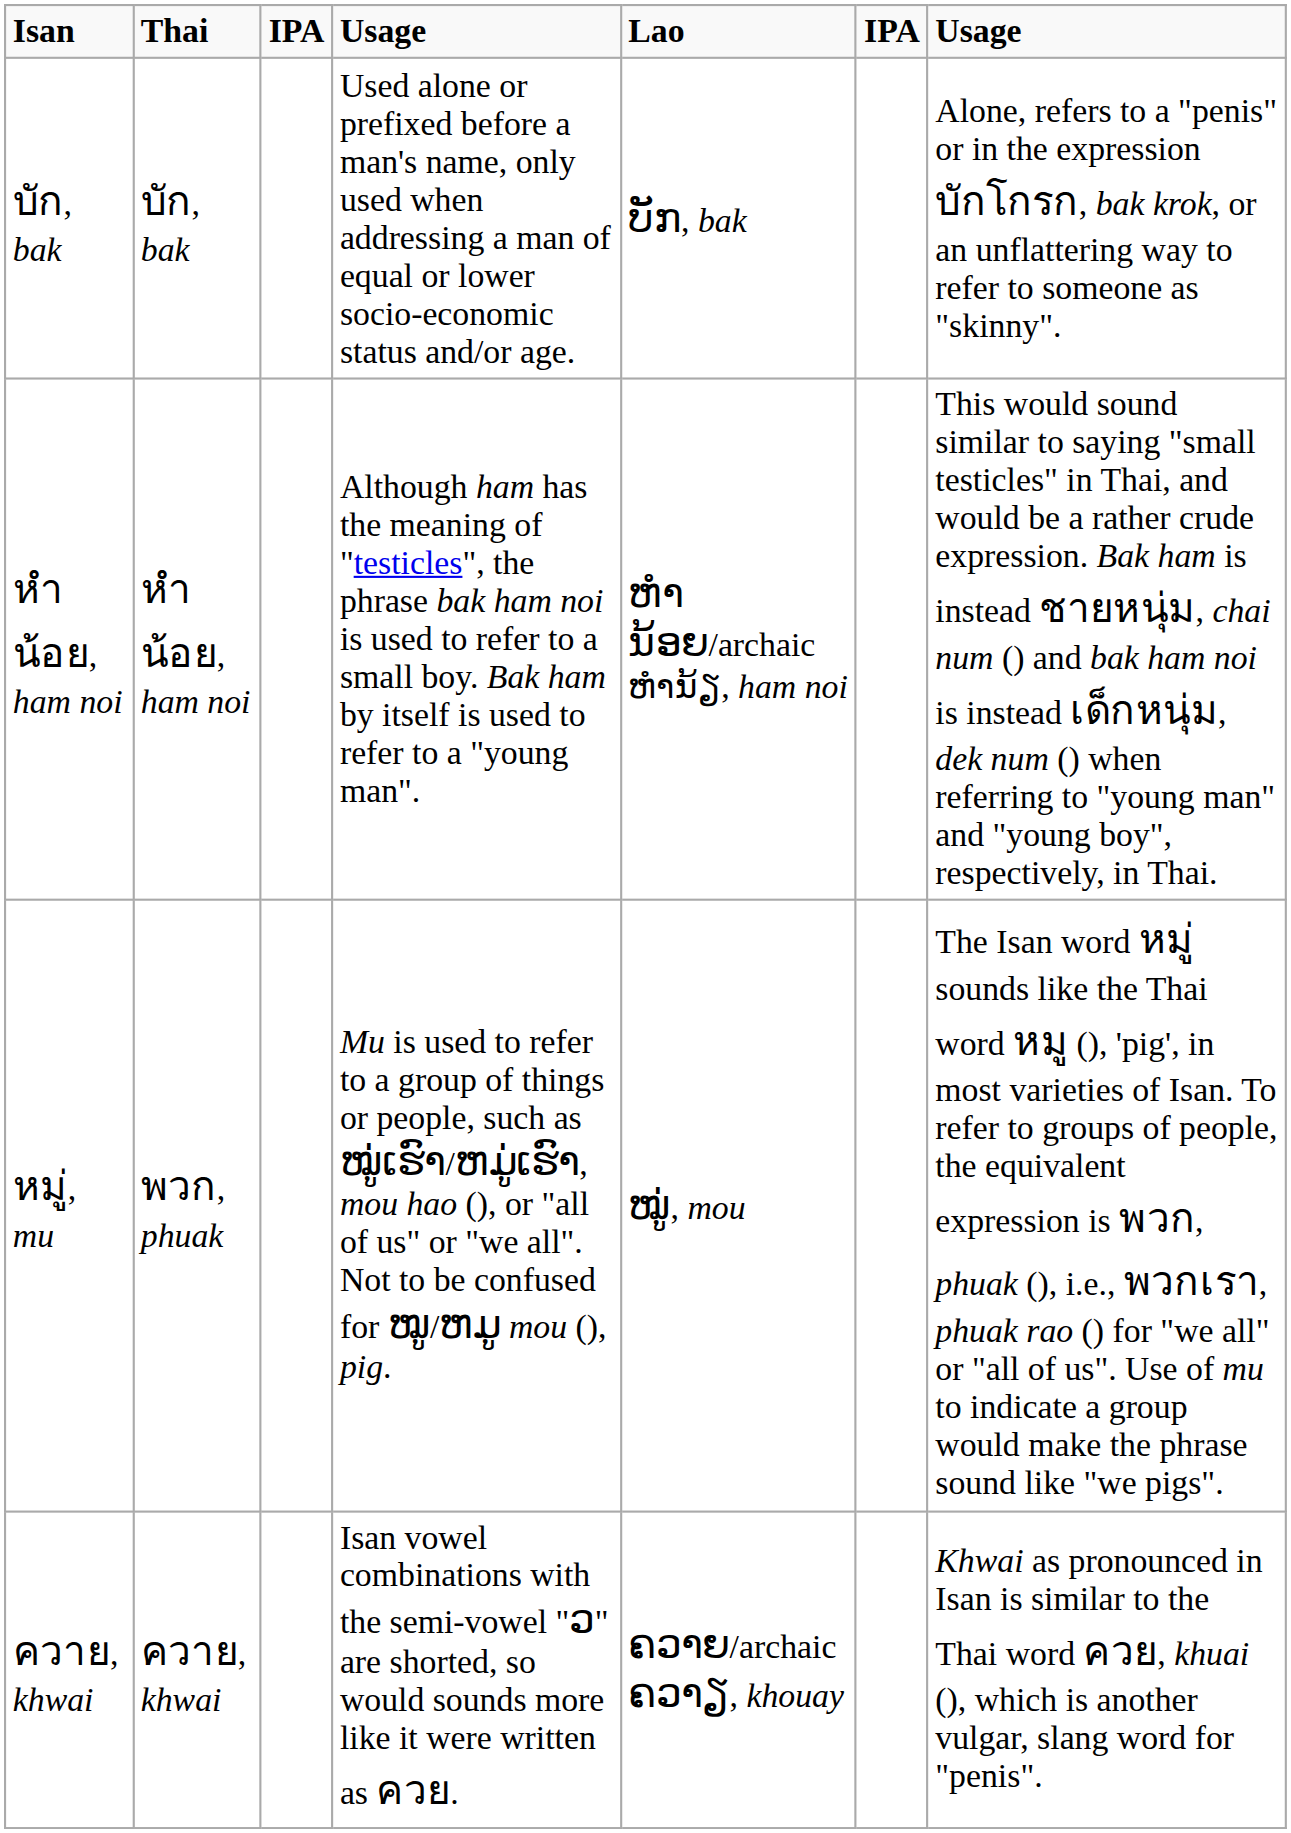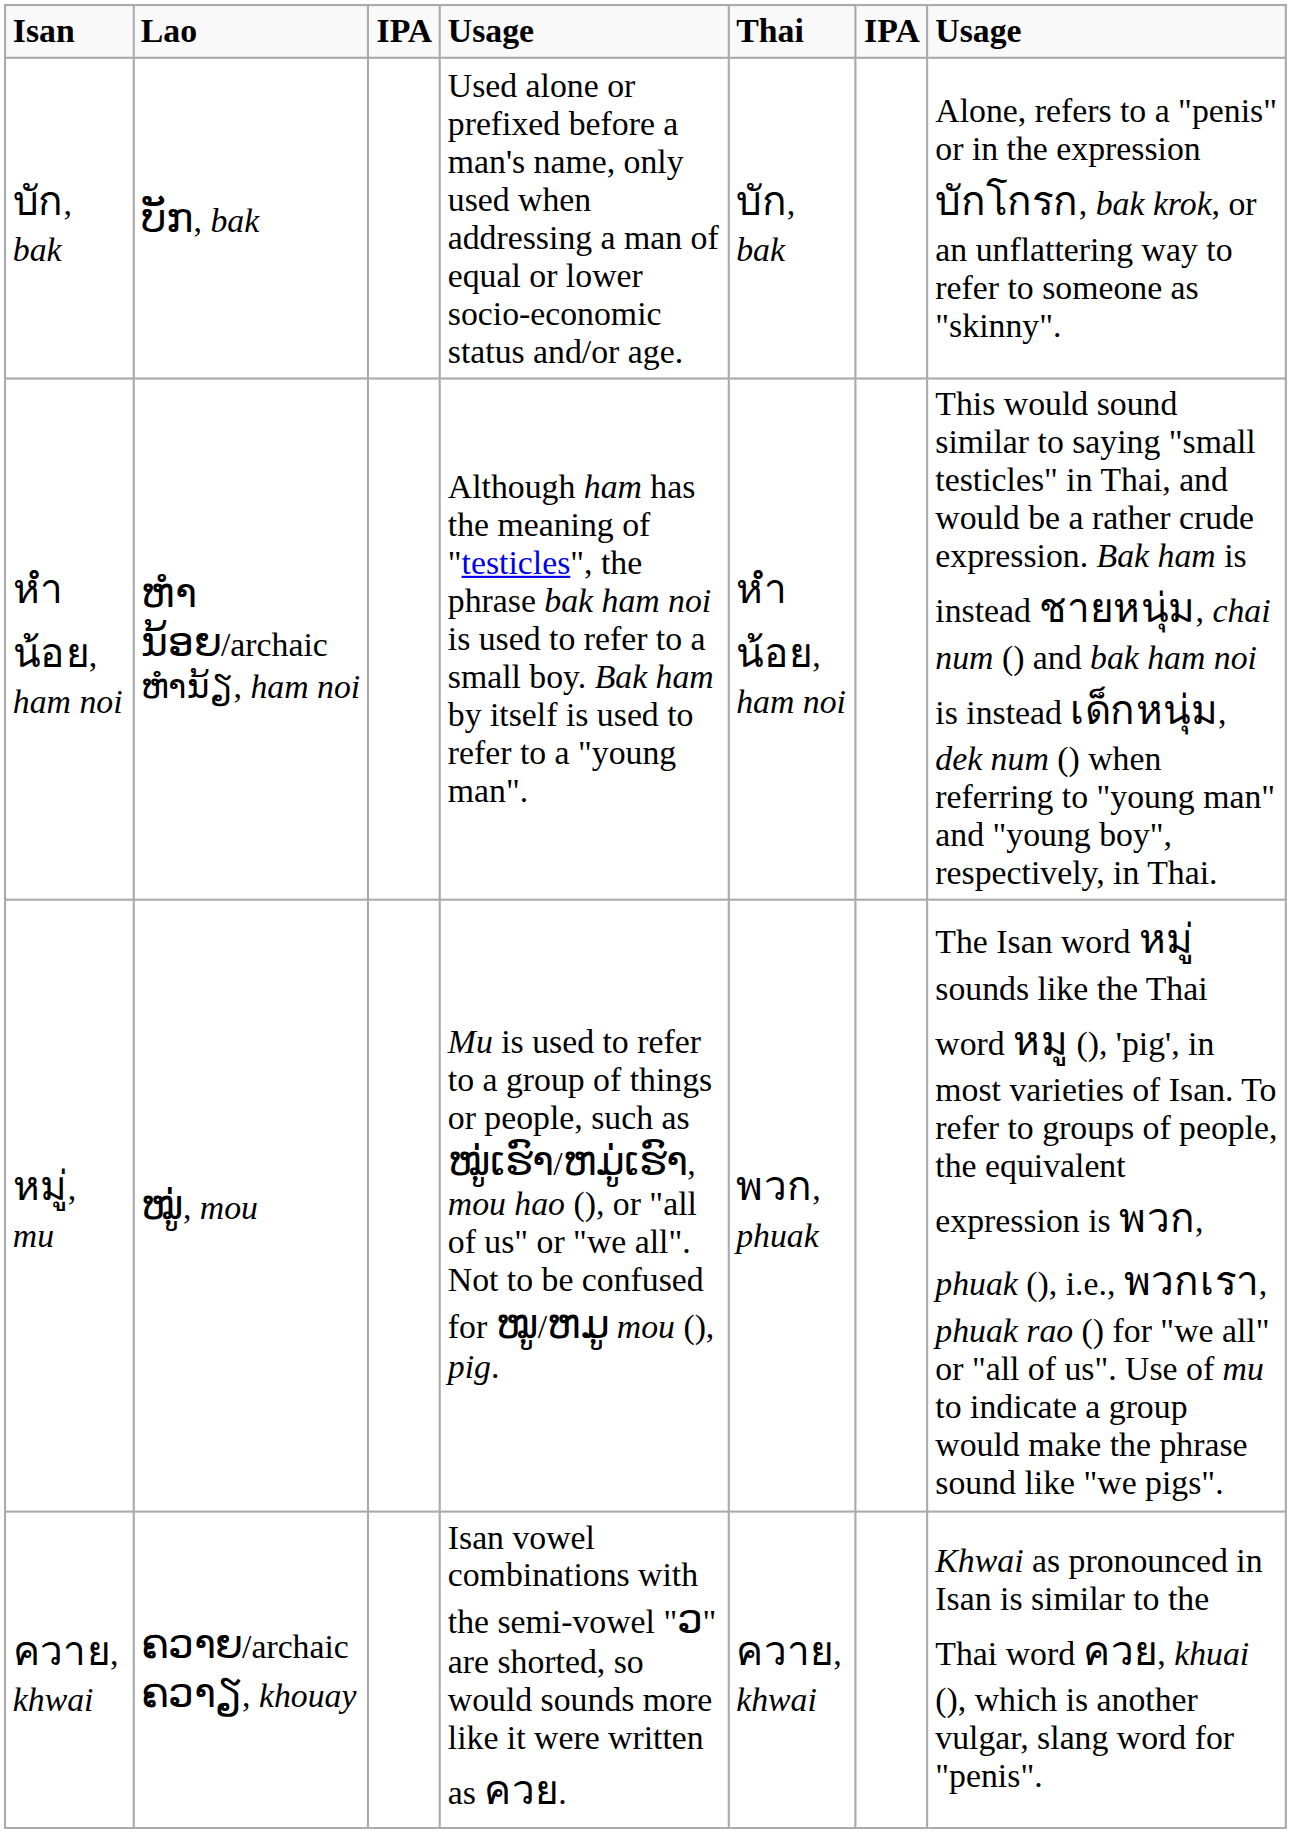columns swapped: Lao <-> Thai
